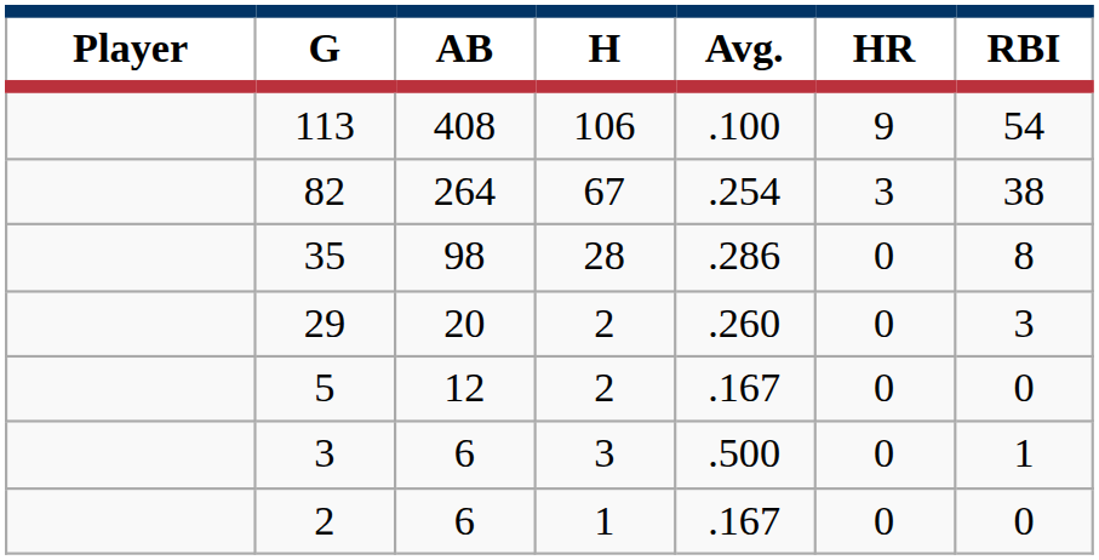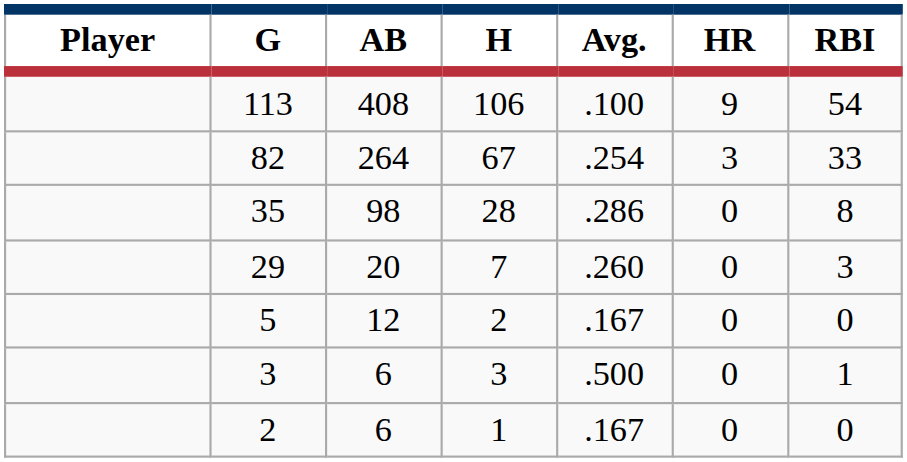82 | RBI: 38 -> 33
29 | H: 2 -> 7
